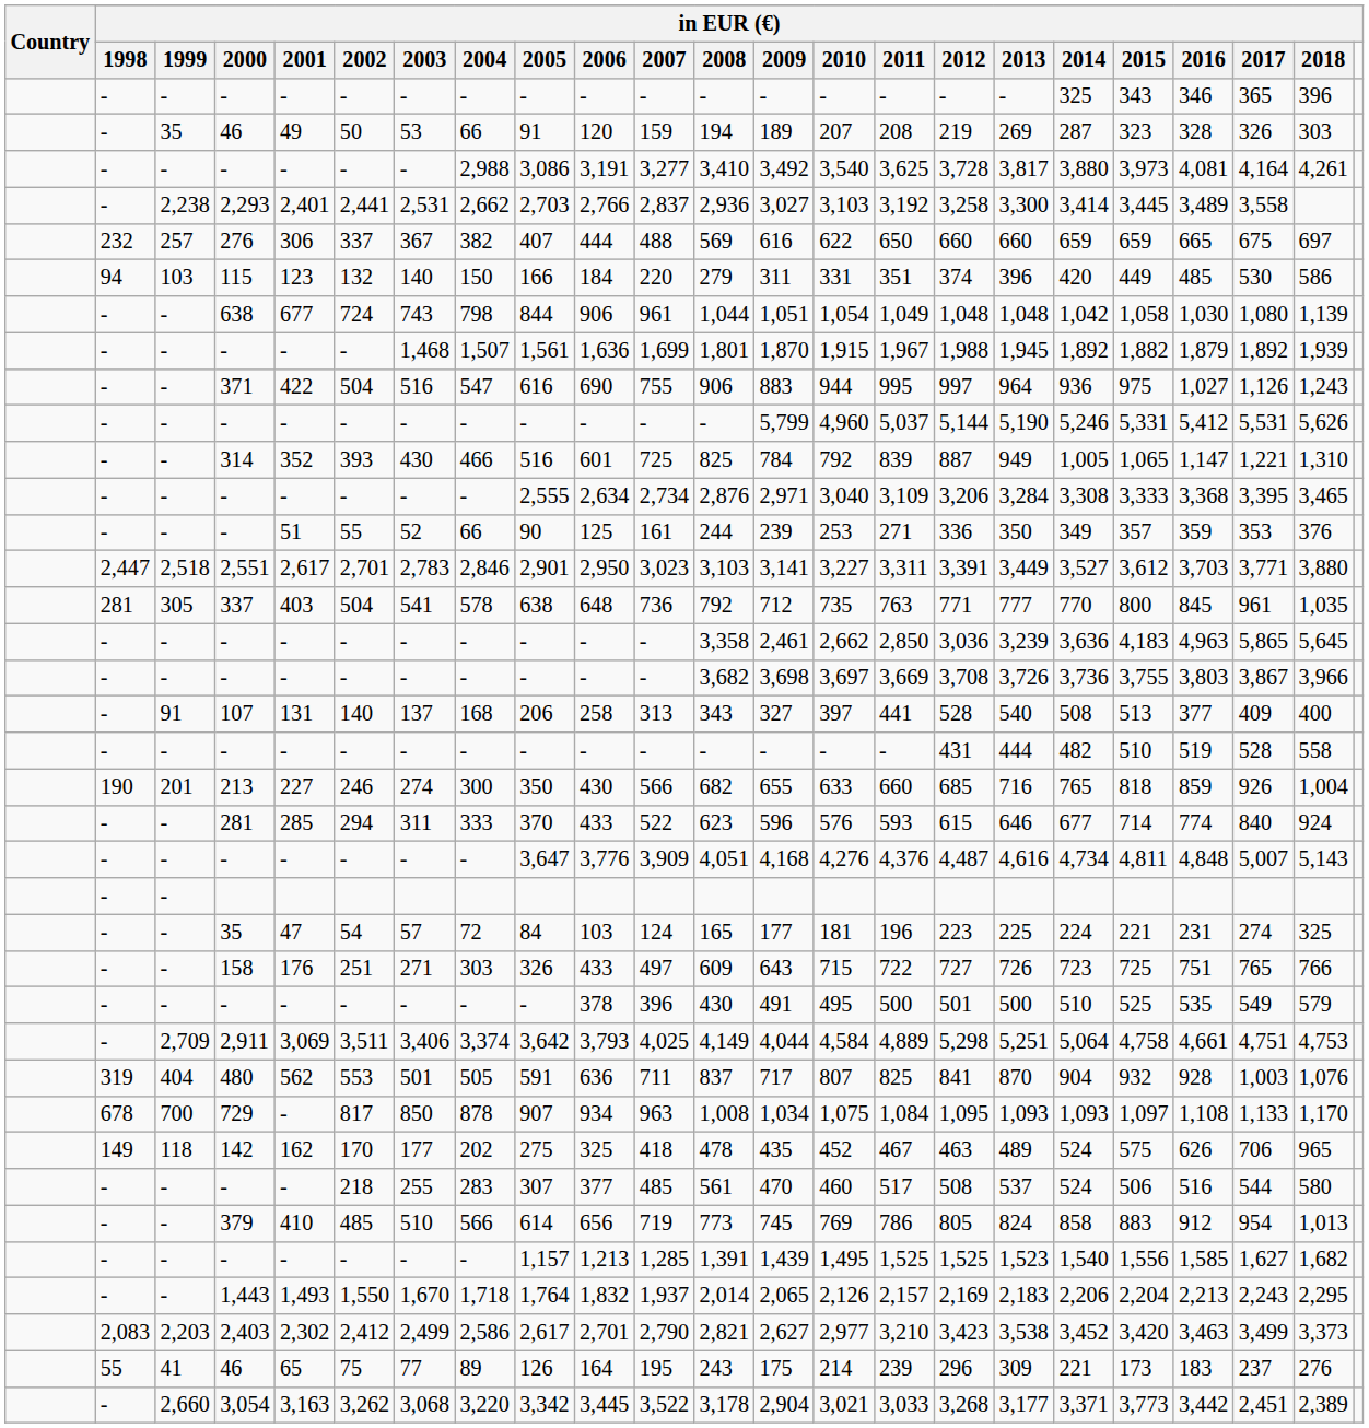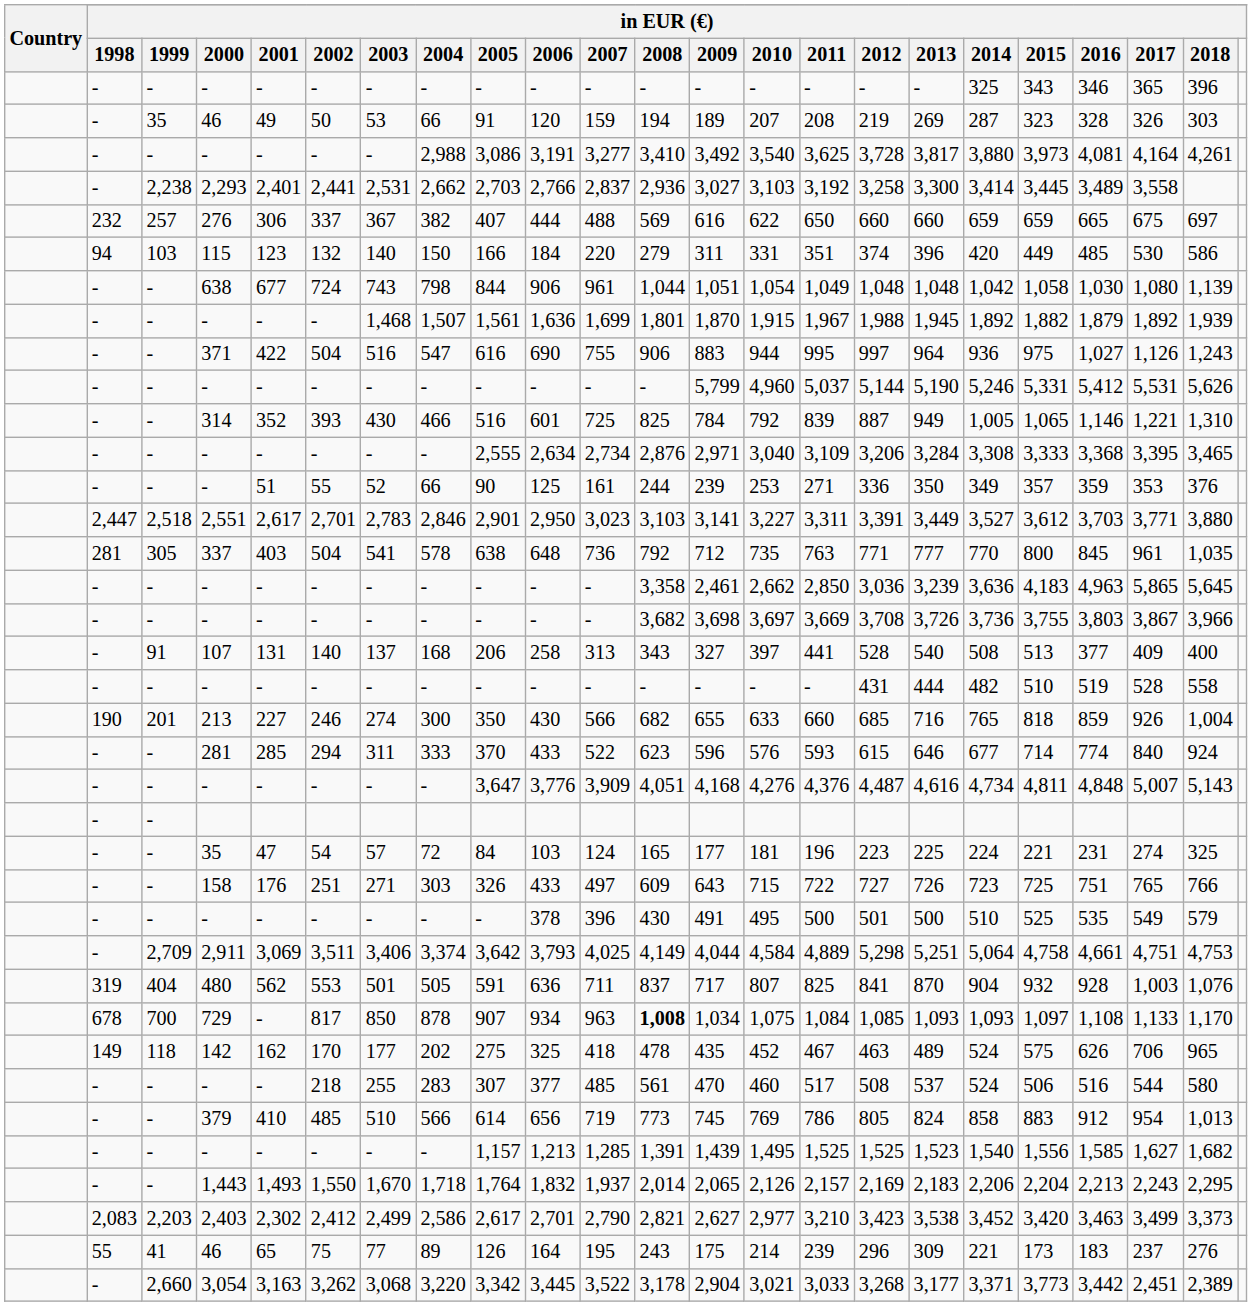314 | in EUR (€) / 2016: 1,147 -> 1,146
729 | in EUR (€) / 2008: normal -> bold
729 | in EUR (€) / 2012: 1,095 -> 1,085
